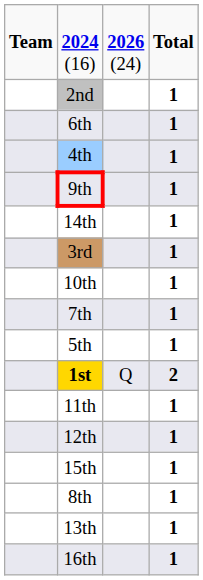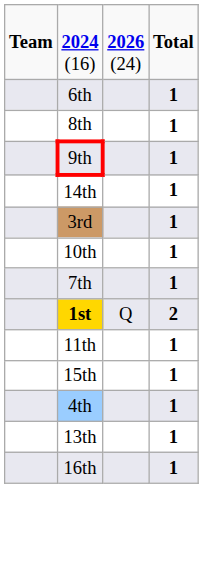- row: 2nd | 1
rows swapped: 8th <-> 4th
- row: 5th | 1
- row: 12th | 1
